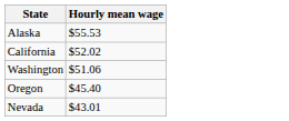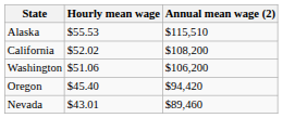+ column: Annual mean wage (2) | $115,510 | $108,200 | $106,200 | $94,420 | $89,460
